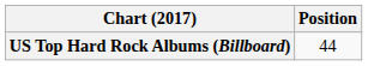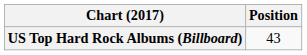US Top Hard Rock Albums (Billboard) | Position: 44 -> 43
